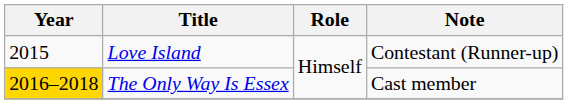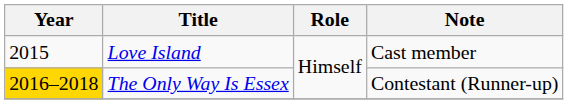Love Island | Note: Contestant (Runner-up) -> Cast member
The Only Way Is Essex | Note: Cast member -> Contestant (Runner-up)
